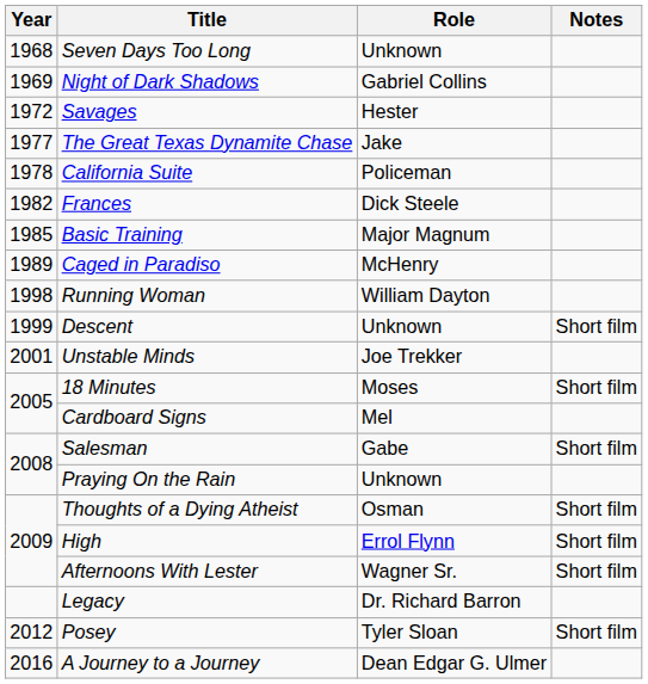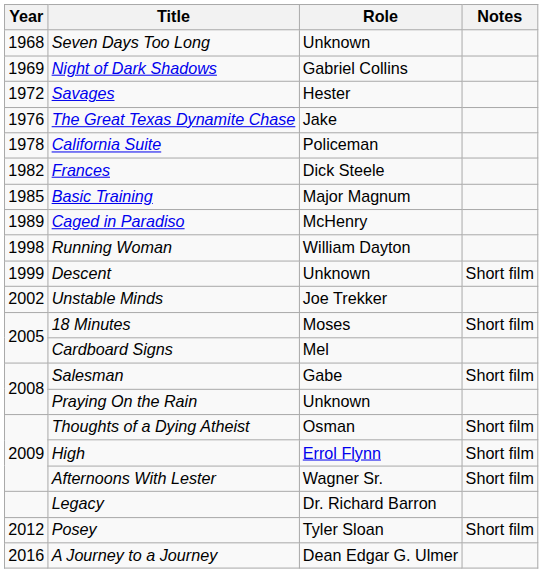The Great Texas Dynamite Chase | Year: 1977 -> 1976
Unstable Minds | Year: 2001 -> 2002
